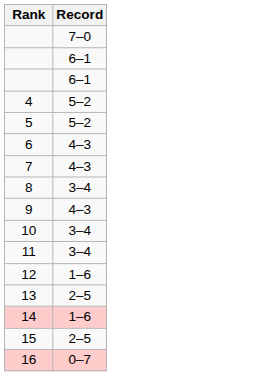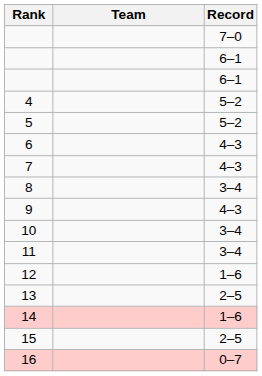+ column: Team
